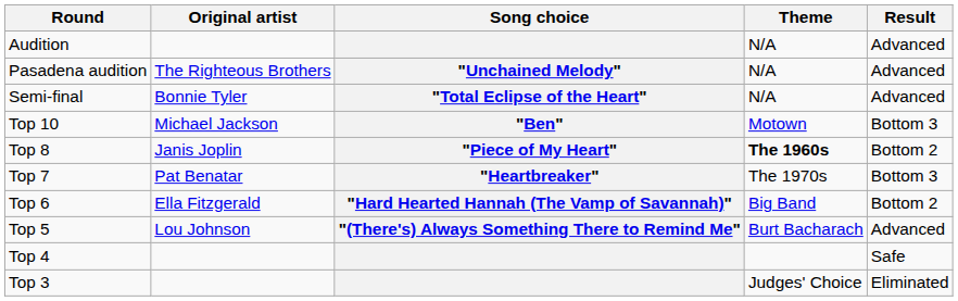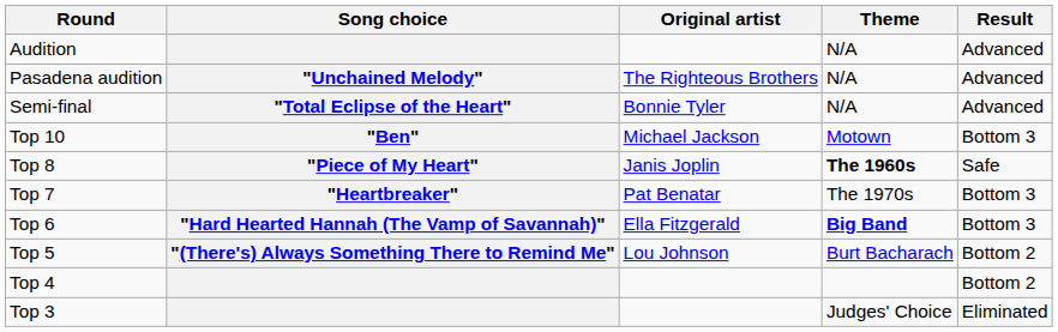columns swapped: Song choice <-> Original artist
Top 8 | Result: Bottom 2 -> Safe
Top 6 | Theme: normal -> bold
Top 6 | Result: Bottom 2 -> Bottom 3
Top 5 | Result: Advanced -> Bottom 2
Top 4 | Result: Safe -> Bottom 2
